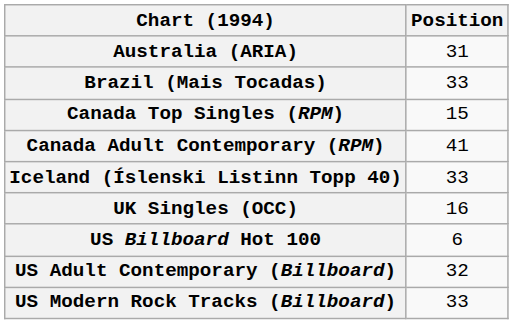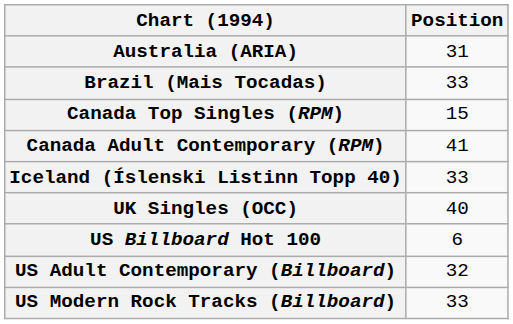UK Singles (OCC) | Position: 16 -> 40
